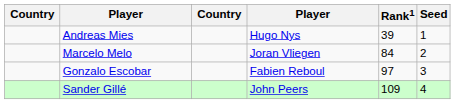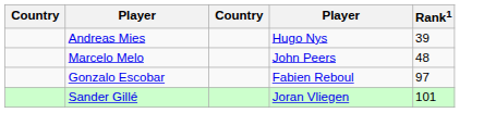- column: Seed | 1 | 2 | 3 | 4
Marcelo Melo | column 4: Joran Vliegen -> John Peers
Marcelo Melo | Rank1: 84 -> 48
Sander Gillé | column 4: John Peers -> Joran Vliegen
Sander Gillé | Rank1: 109 -> 101
